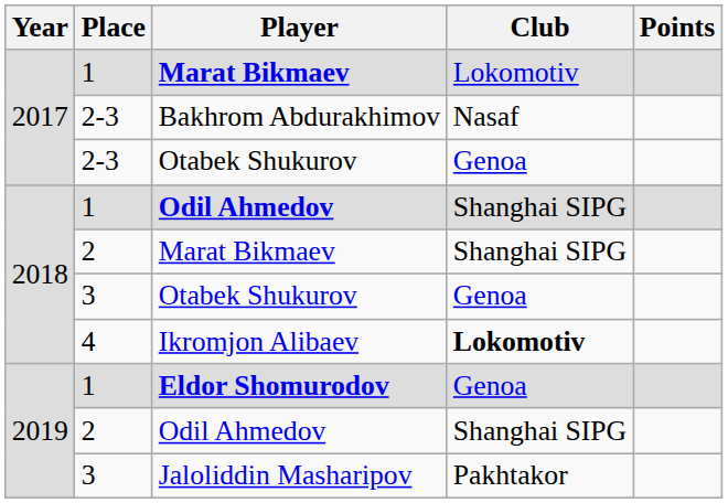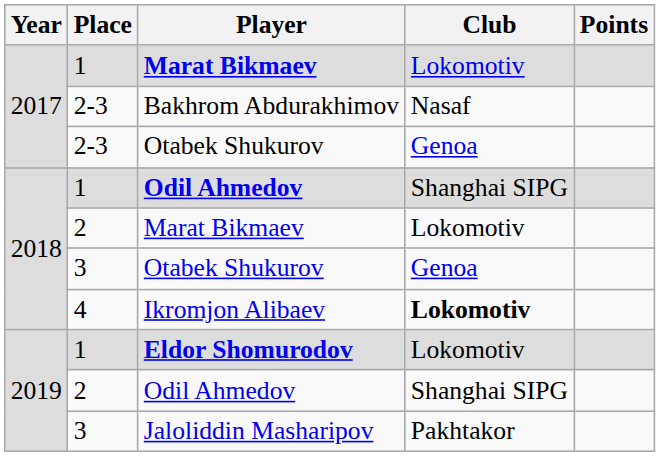2 / Marat Bikmaev | Club: Shanghai SIPG -> Lokomotiv
Eldor Shomurodov | Club: Genoa -> Lokomotiv
